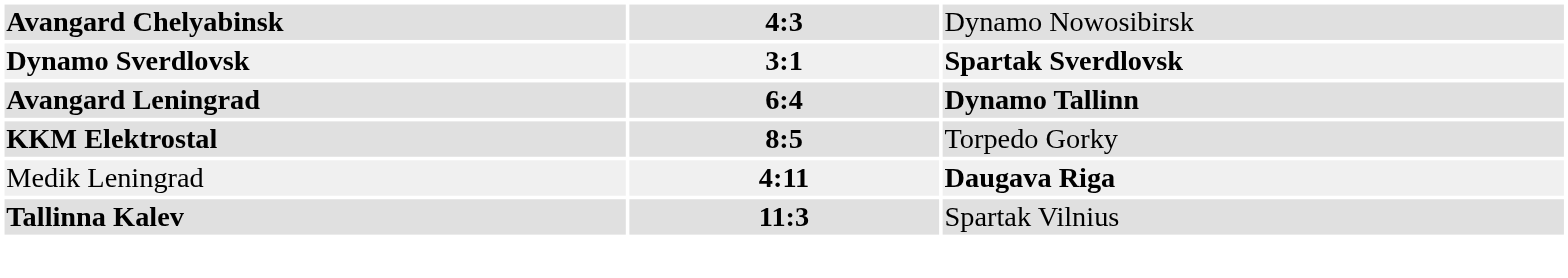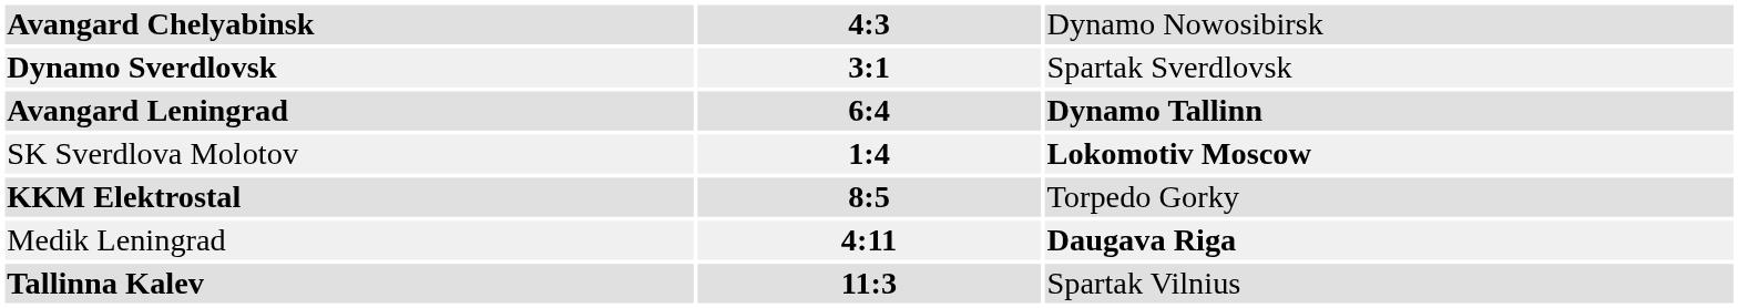Dynamo Sverdlovsk | column 3: bold -> normal
+ row: SK Sverdlova Molotov | 1:4 | Lokomotiv Moscow
